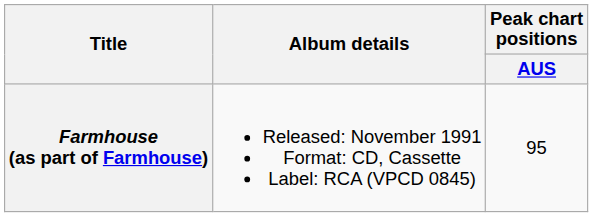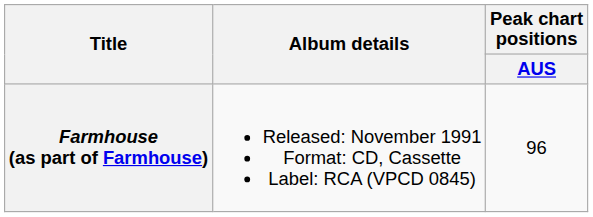Farmhouse (as part of Farmhouse) | Peak chart positions / AUS: 95 -> 96
